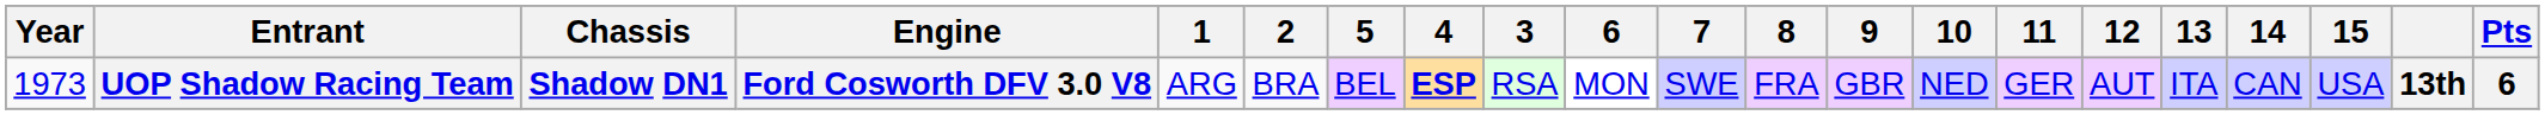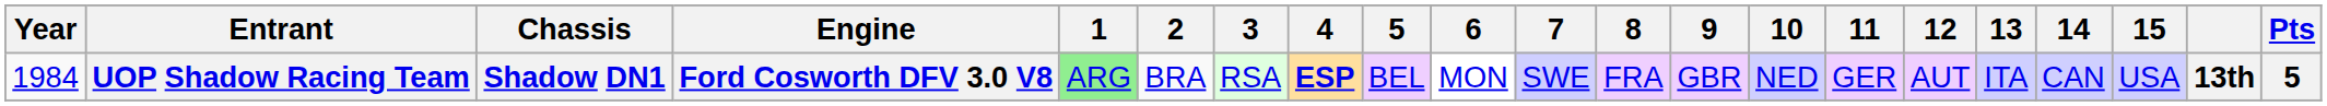columns swapped: 3 <-> 5
UOP Shadow Racing Team | Year: 1973 -> 1984
UOP Shadow Racing Team | 1: no background -> lightgreen background
UOP Shadow Racing Team | Pts: 6 -> 5
